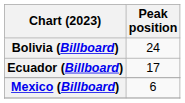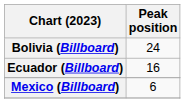Ecuador (Billboard) | Peak position: 17 -> 16
